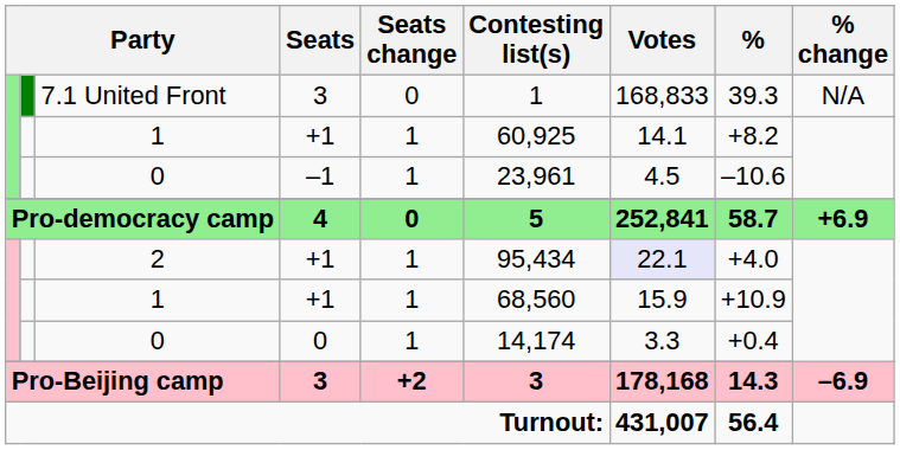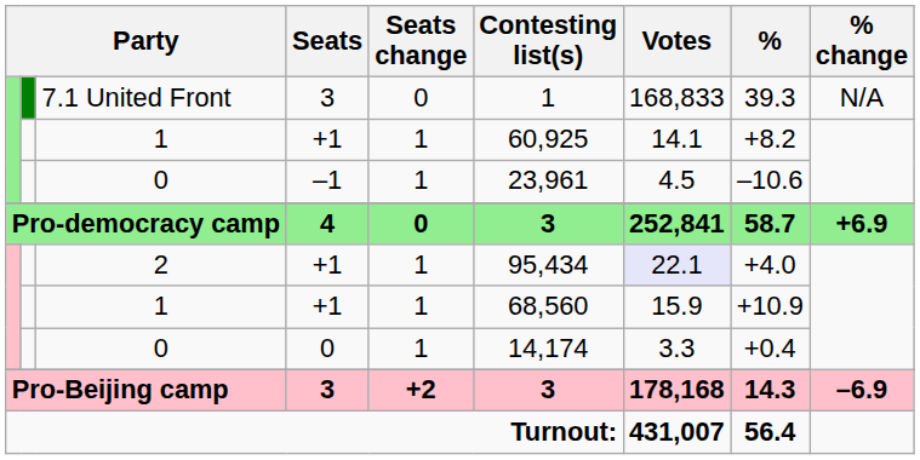Pro-democracy camp | Contesting list(s): 5 -> 3
